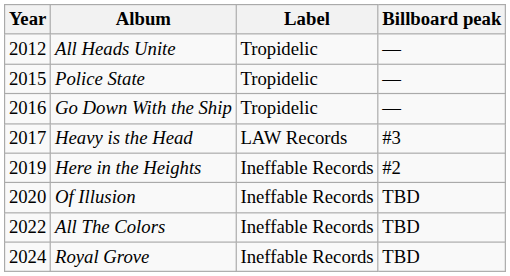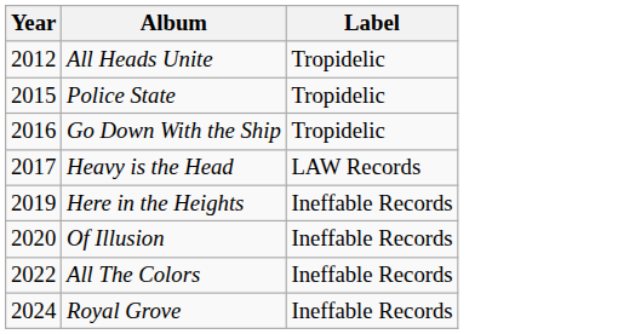- column: Billboard peak | — | — | — | #3 | #2 | TBD | TBD | TBD
